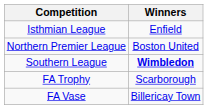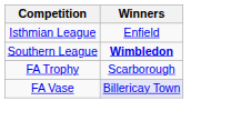- row: Northern Premier League | Boston United
FA Vase | Winners: no background -> lavender background
